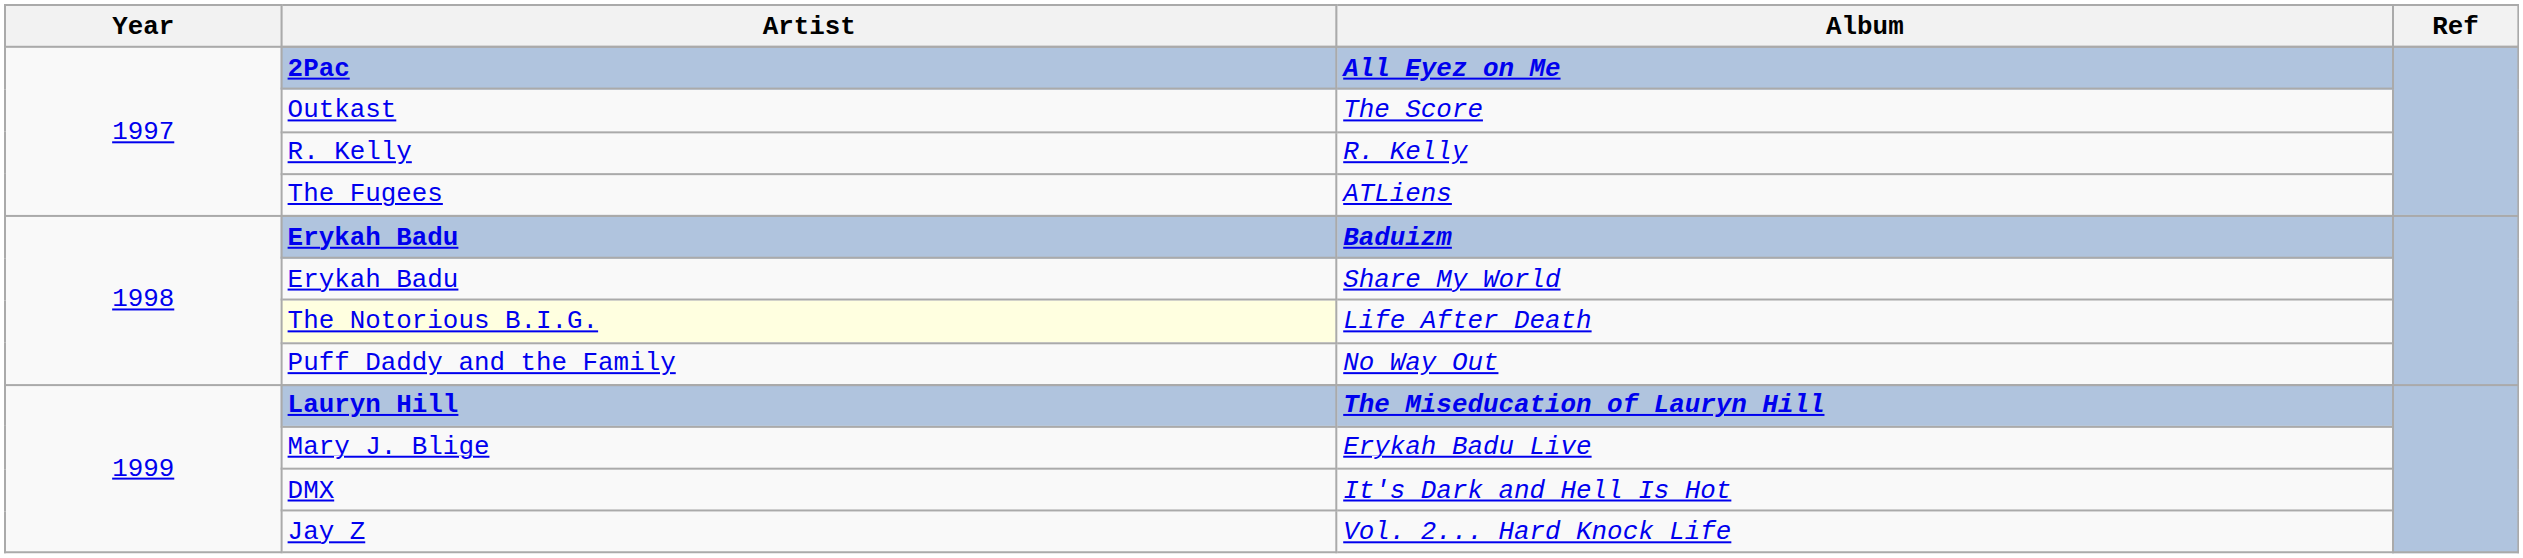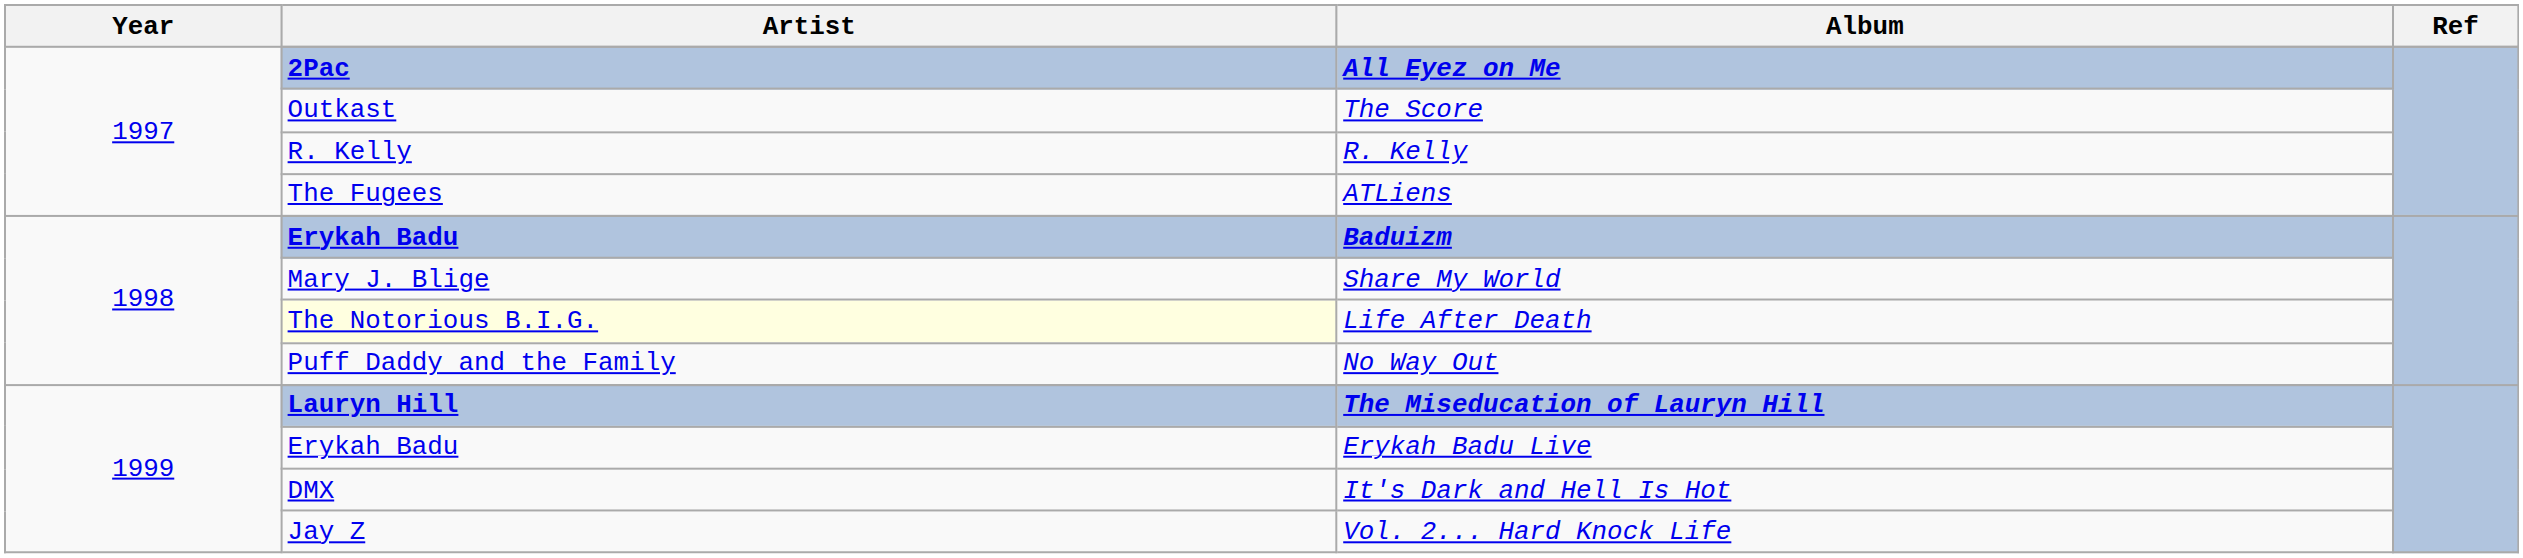Share My World | Artist: Erykah Badu -> Mary J. Blige
Erykah Badu Live | Artist: Mary J. Blige -> Erykah Badu
